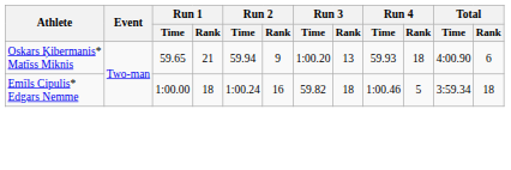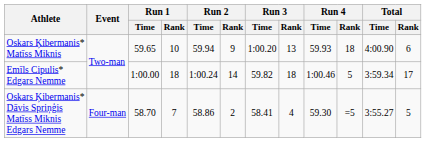Oskars Ķibermanis* Matīss Miknis | Run 1 / Rank: 21 -> 10
Emīls Cipulis* Edgars Nemme | Run 2 / Rank: 16 -> 14
Emīls Cipulis* Edgars Nemme | Total / Rank: 18 -> 17
+ row: Oskars Ķibermanis* Dāvis Spriņģis Matīss Miknis Edgars Nemme | Four-man | 58.70 | 7 | 58.86 | 2 | 58.41 | 4 | 59.30 | =5 | 3:55.27 | 5
